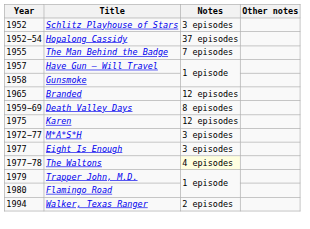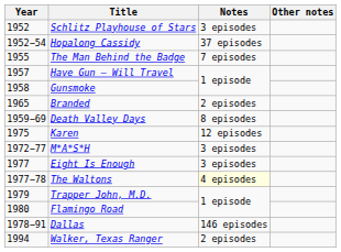Branded | Notes: 12 episodes -> 2 episodes
+ row: 1978−91 | Dallas | 146 episodes
